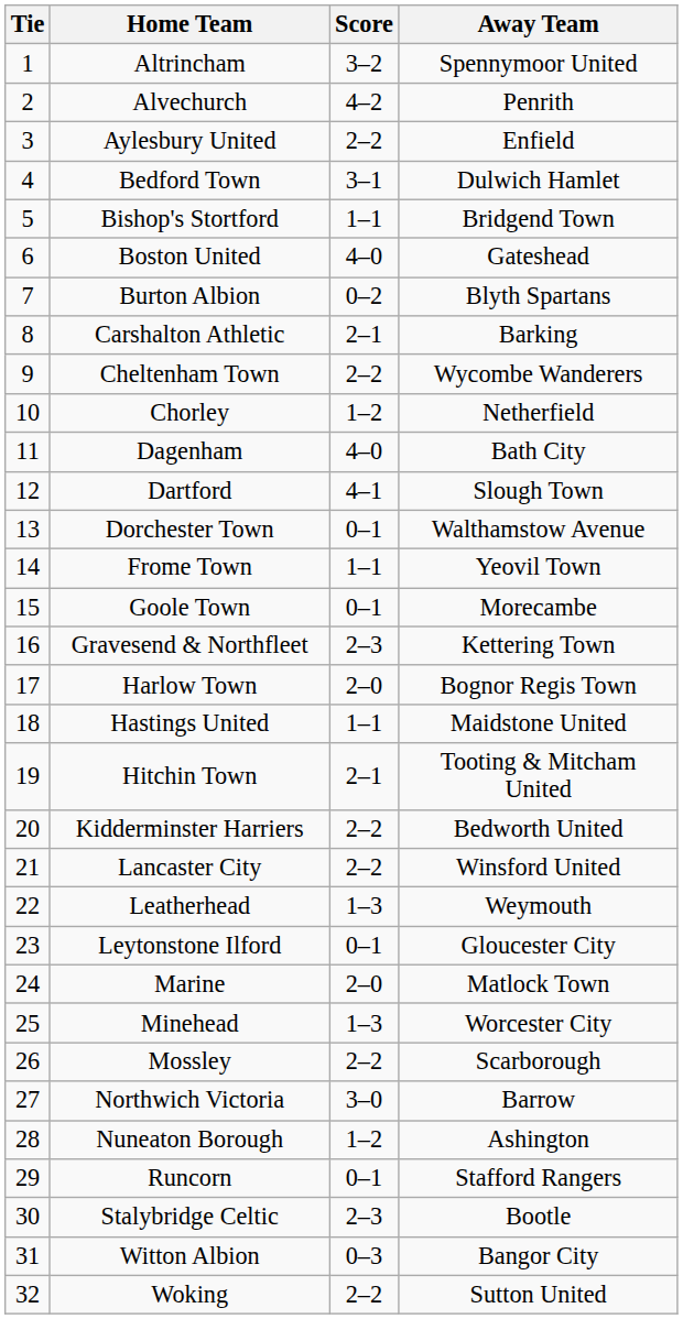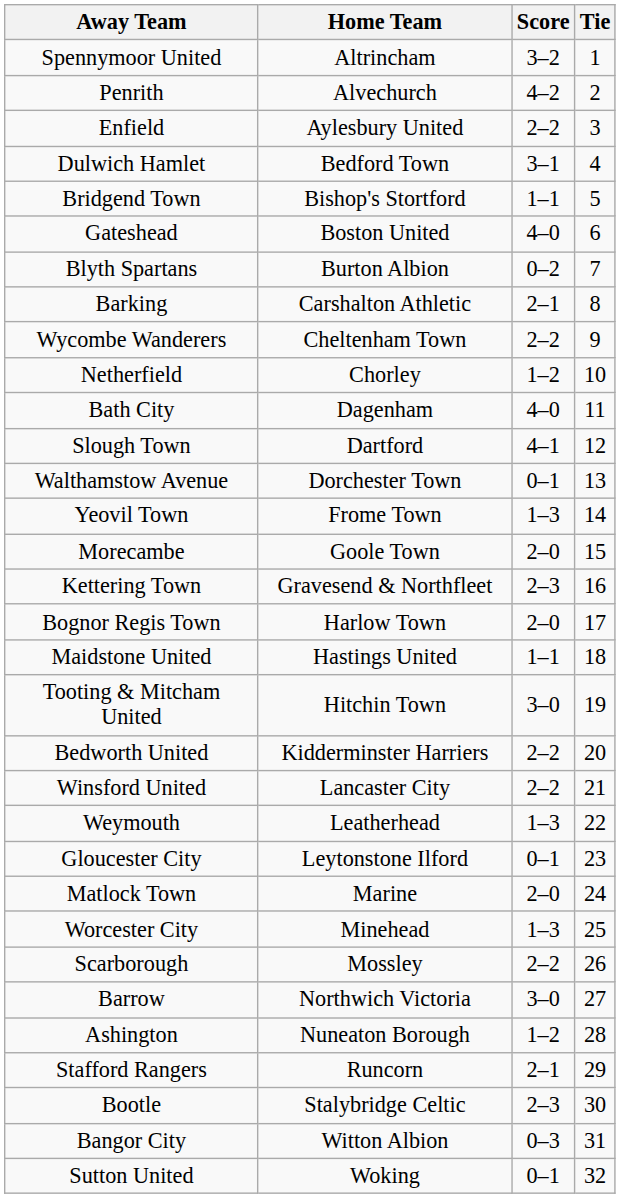columns swapped: Tie <-> Away Team
Frome Town | Score: 1–1 -> 1–3
Goole Town | Score: 0–1 -> 2–0
Hitchin Town | Score: 2–1 -> 3–0
Runcorn | Score: 0–1 -> 2–1
Woking | Score: 2–2 -> 0–1
